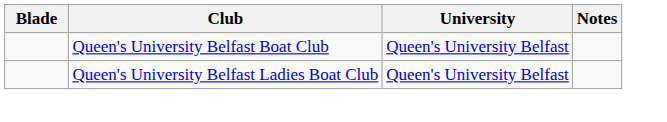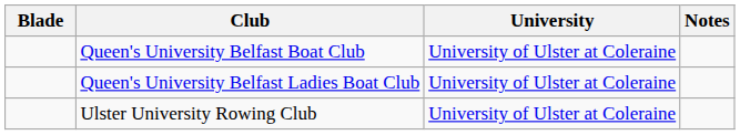Queen's University Belfast Boat Club | University: Queen's University Belfast -> University of Ulster at Coleraine
Queen's University Belfast Ladies Boat Club | University: Queen's University Belfast -> University of Ulster at Coleraine
+ row: Ulster University Rowing Club | University of Ulster at Coleraine
